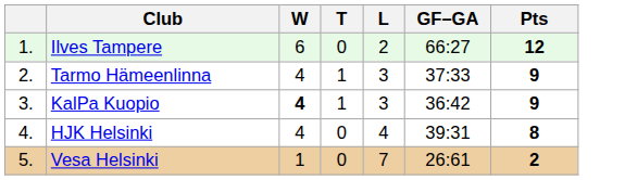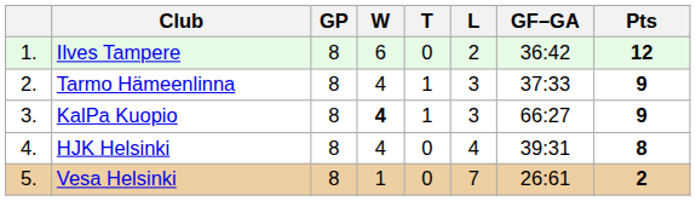+ column: GP | 8 | 8 | 8 | 8 | 8
Ilves Tampere | GF–GA: 66:27 -> 36:42
KalPa Kuopio | GF–GA: 36:42 -> 66:27
